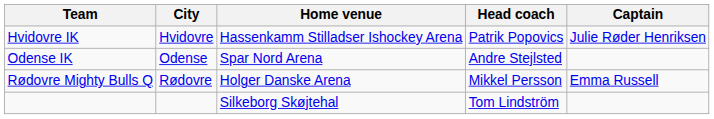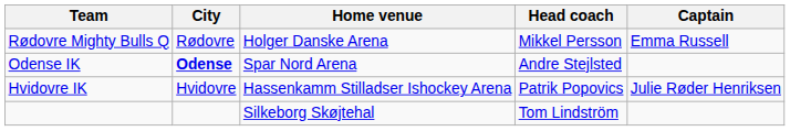rows swapped: Hvidovre IK <-> Rødovre Mighty Bulls Q
Odense IK | City: normal -> bold
